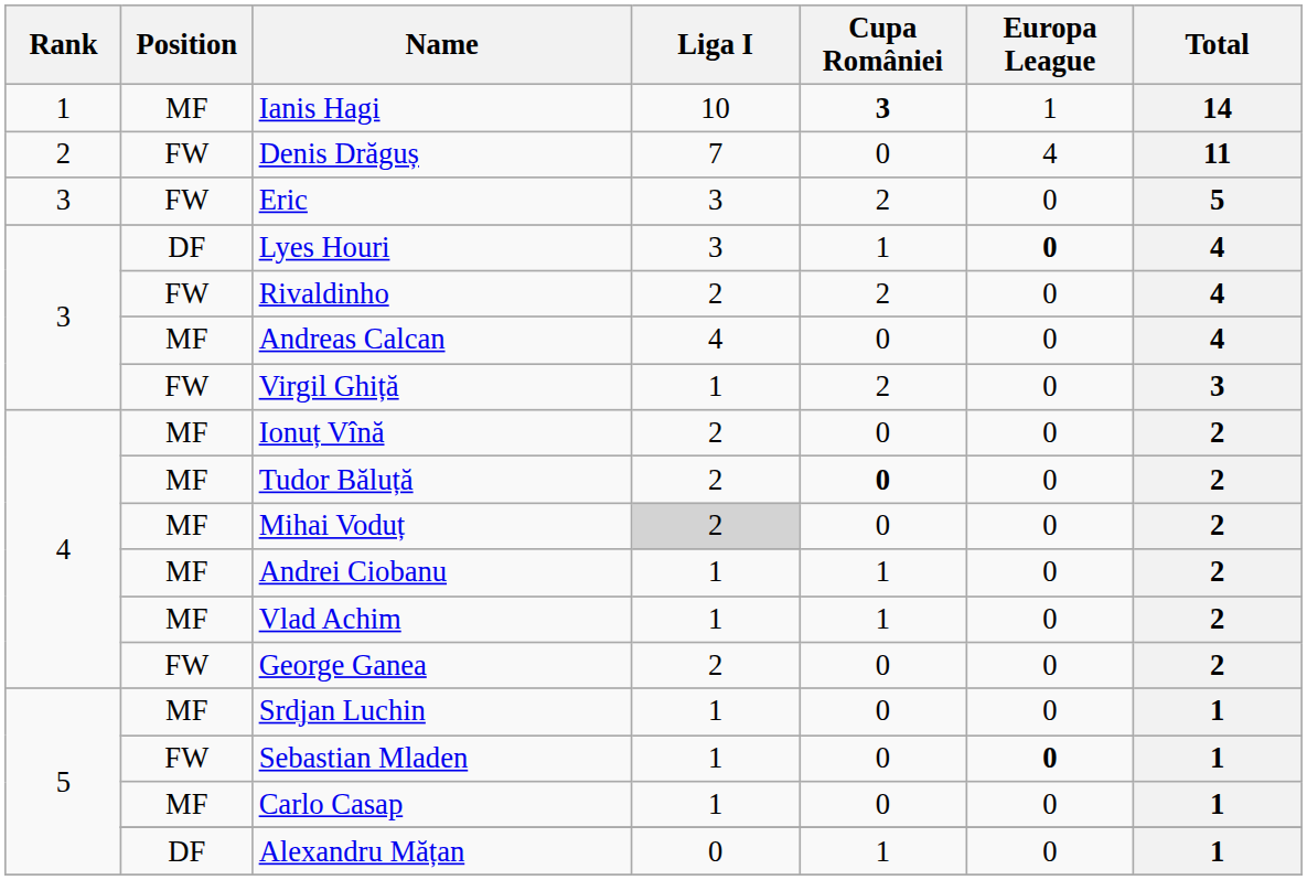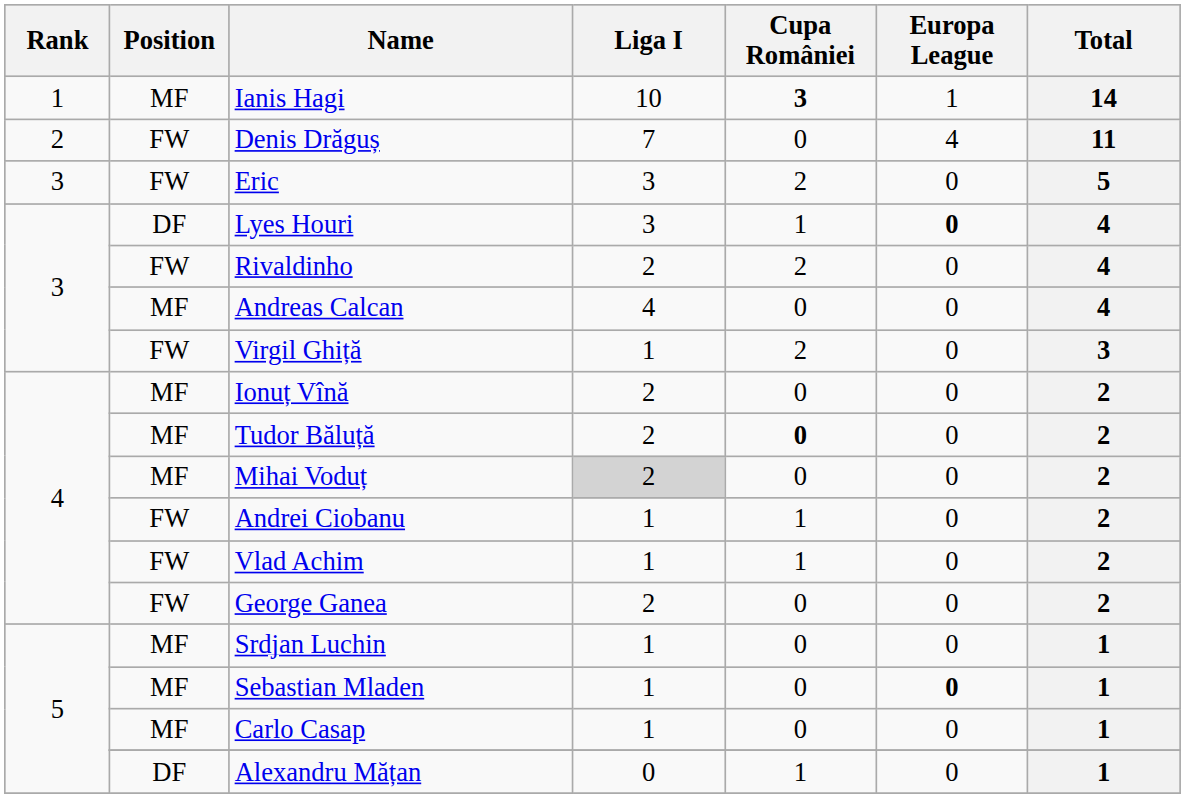Andrei Ciobanu | Position: MF -> FW
Vlad Achim | Position: MF -> FW
Sebastian Mladen | Position: FW -> MF
